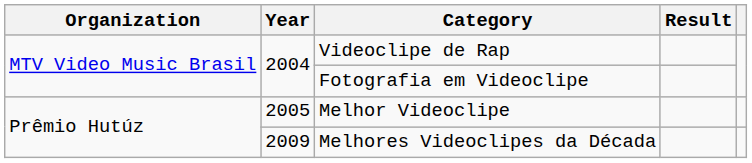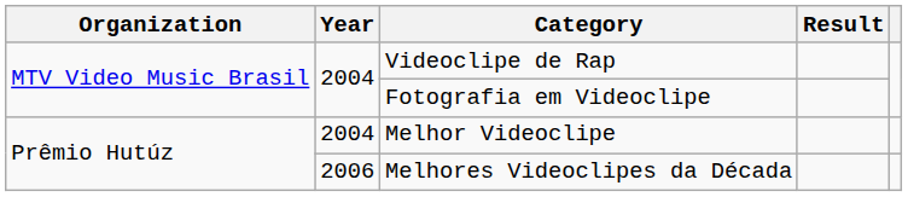Melhor Videoclipe | Year: 2005 -> 2004
Melhores Videoclipes da Década | Year: 2009 -> 2006
